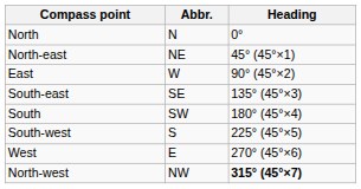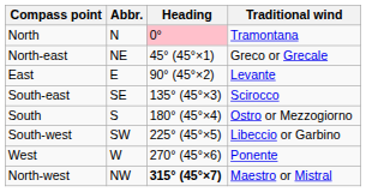+ column: Traditional wind | Tramontana | Greco or Grecale | Levante | Scirocco | Ostro or Mezzogiorno | Libeccio or Garbino | Ponente | Maestro or Mistral
North | Heading: no background -> pink background
East | Abbr.: W -> E
South | Abbr.: SW -> S
South-west | Abbr.: S -> SW
West | Abbr.: E -> W
